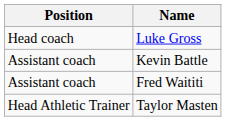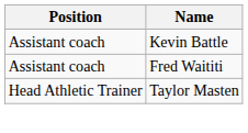- row: Head coach | Luke Gross
